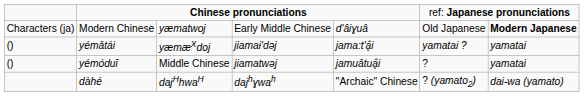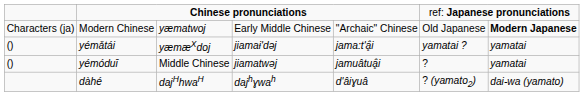Modern Chinese | column 5: d'âiɣuâ -> "Archaic" Chinese
dàhé | column 5: "Archaic" Chinese -> d'âiɣuâ
